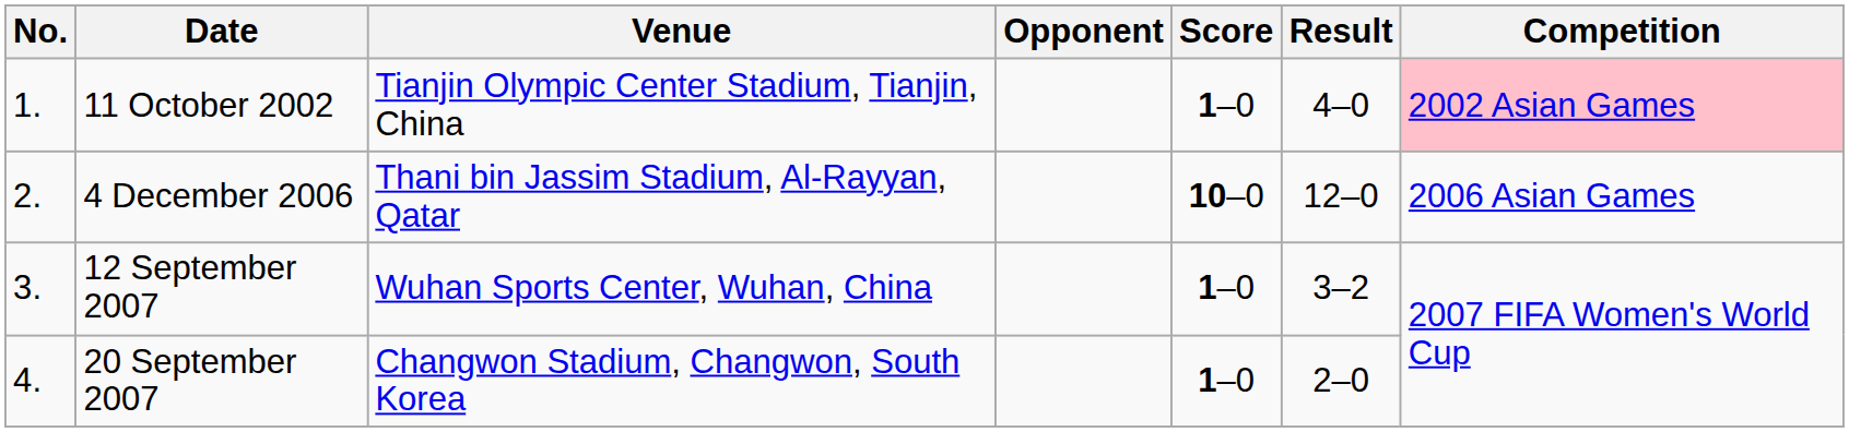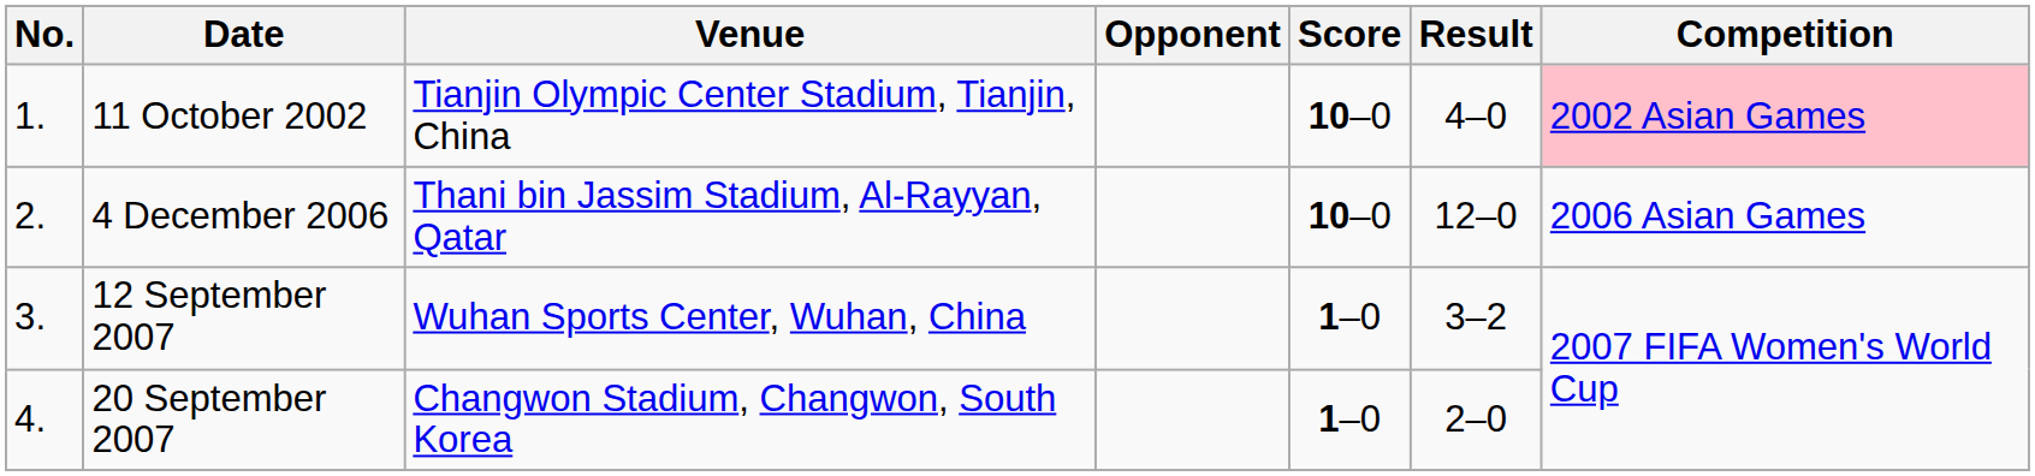11 October 2002 | Score: 1–0 -> 10–0
